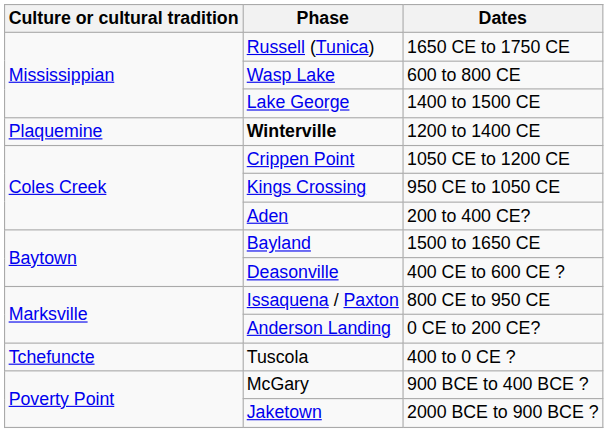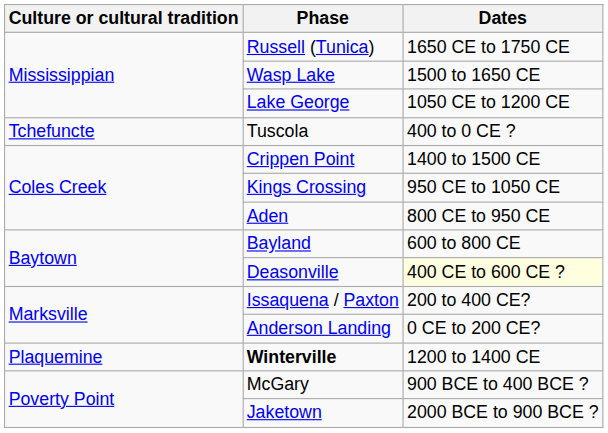Wasp Lake | Dates: 600 to 800 CE -> 1500 to 1650 CE
Lake George | Dates: 1400 to 1500 CE -> 1050 CE to 1200 CE
rows swapped: Winterville <-> Tuscola
Crippen Point | Dates: 1050 CE to 1200 CE -> 1400 to 1500 CE
Aden | Dates: 200 to 400 CE? -> 800 CE to 950 CE
Bayland | Dates: 1500 to 1650 CE -> 600 to 800 CE
Deasonville | Dates: no background -> lightyellow background
Issaquena / Paxton | Dates: 800 CE to 950 CE -> 200 to 400 CE?
